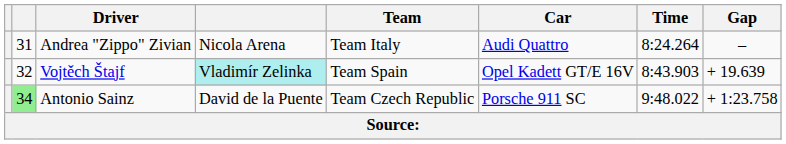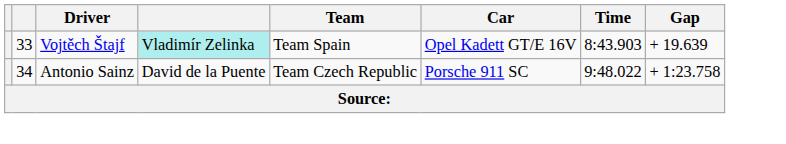- row: 31 | Andrea "Zippo" Zivian | Nicola Arena | Team Italy | Audi Quattro | 8:24.264 | –
Vojtěch Štajf | column 2: 32 -> 33
Antonio Sainz | column 2: lightgreen background -> no background
